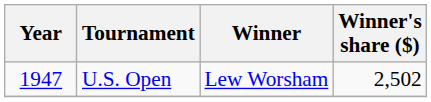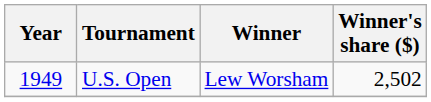U.S. Open | Year: 1947 -> 1949
